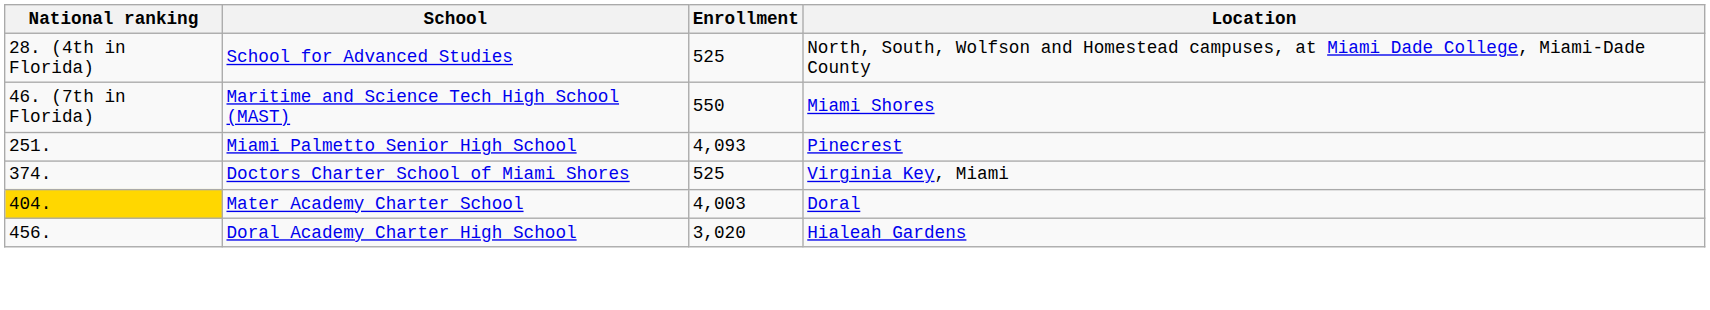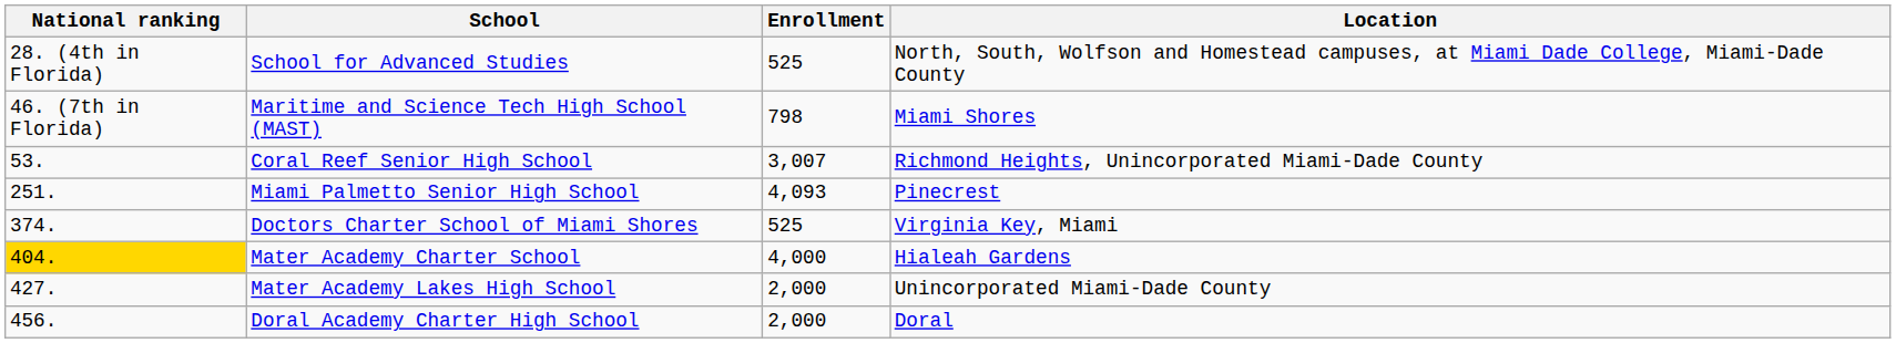Maritime and Science Tech High School (MAST) | Enrollment: 550 -> 798
+ row: 53. | Coral Reef Senior High School | 3,007 | Richmond Heights, Unincorporated Miami-Dade County
Mater Academy Charter School | Enrollment: 4,003 -> 4,000
Mater Academy Charter School | Location: Doral -> Hialeah Gardens
+ row: 427. | Mater Academy Lakes High School | 2,000 | Unincorporated Miami-Dade County
Doral Academy Charter High School | Enrollment: 3,020 -> 2,000
Doral Academy Charter High School | Location: Hialeah Gardens -> Doral
